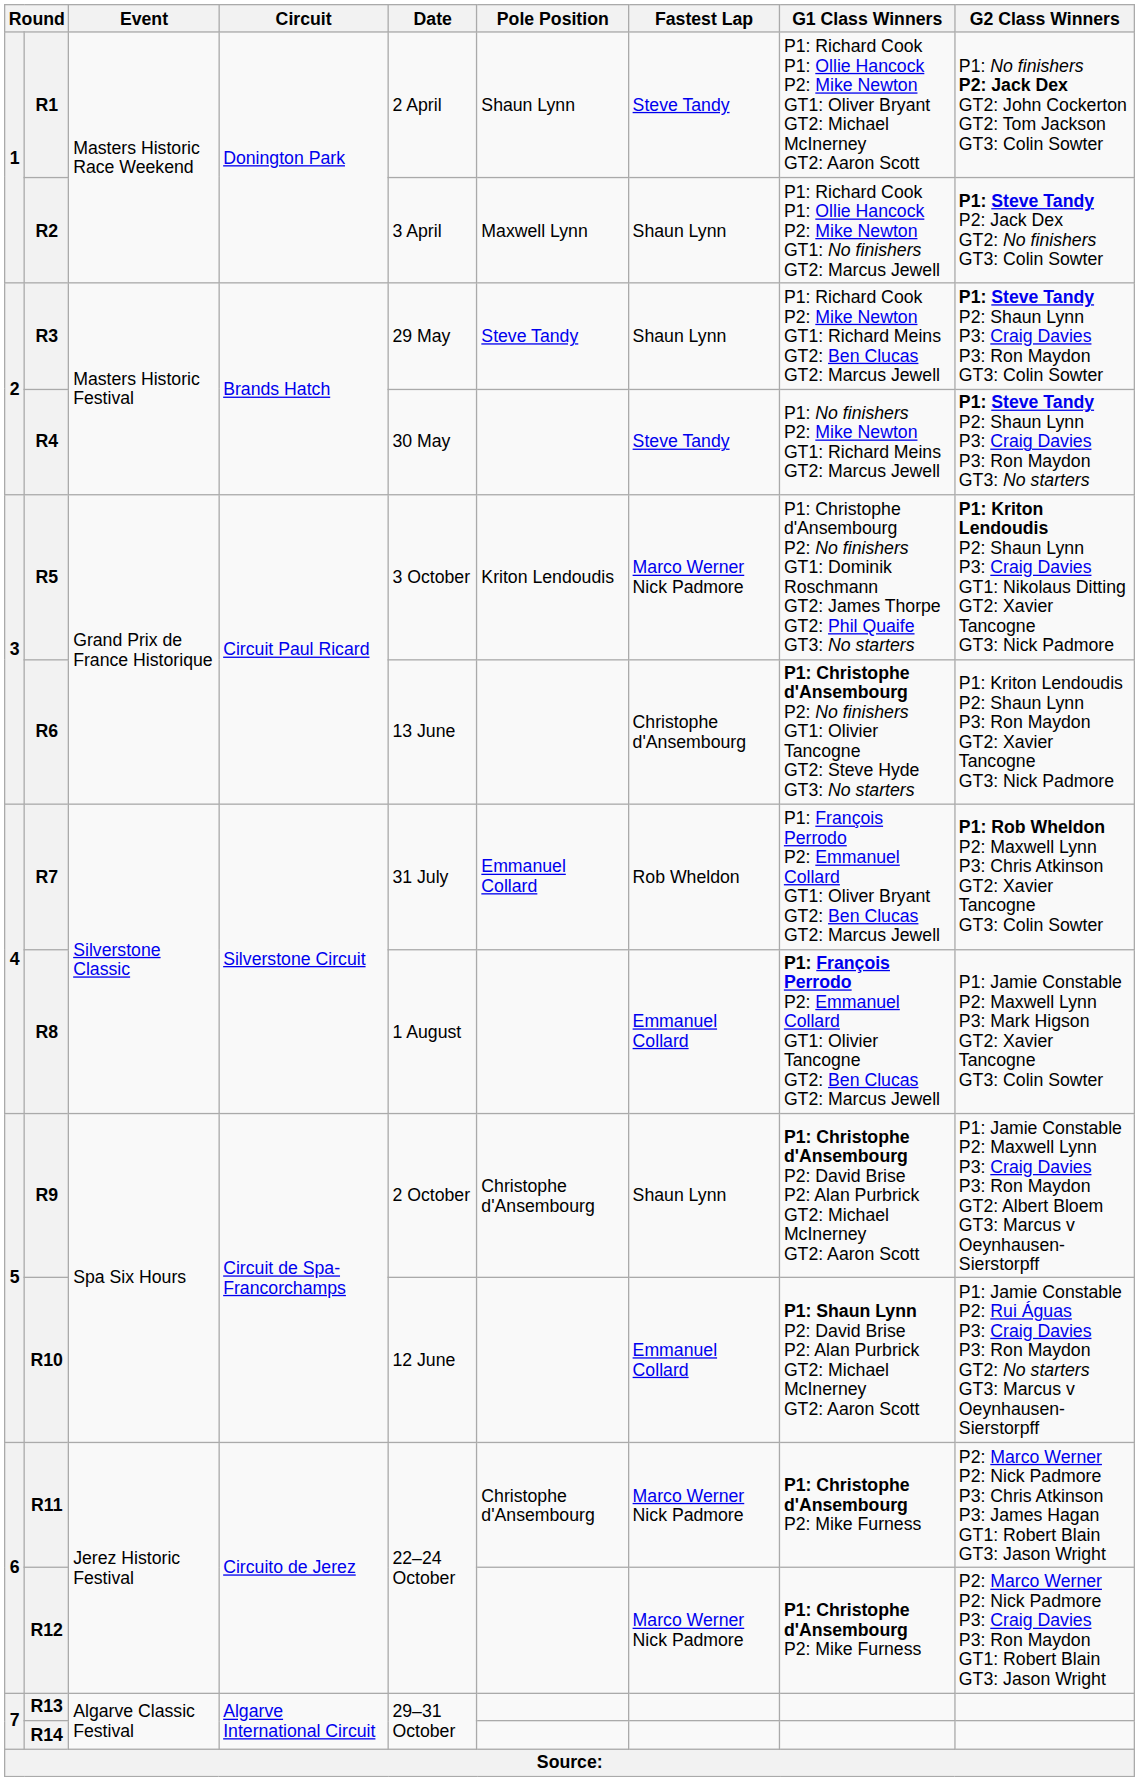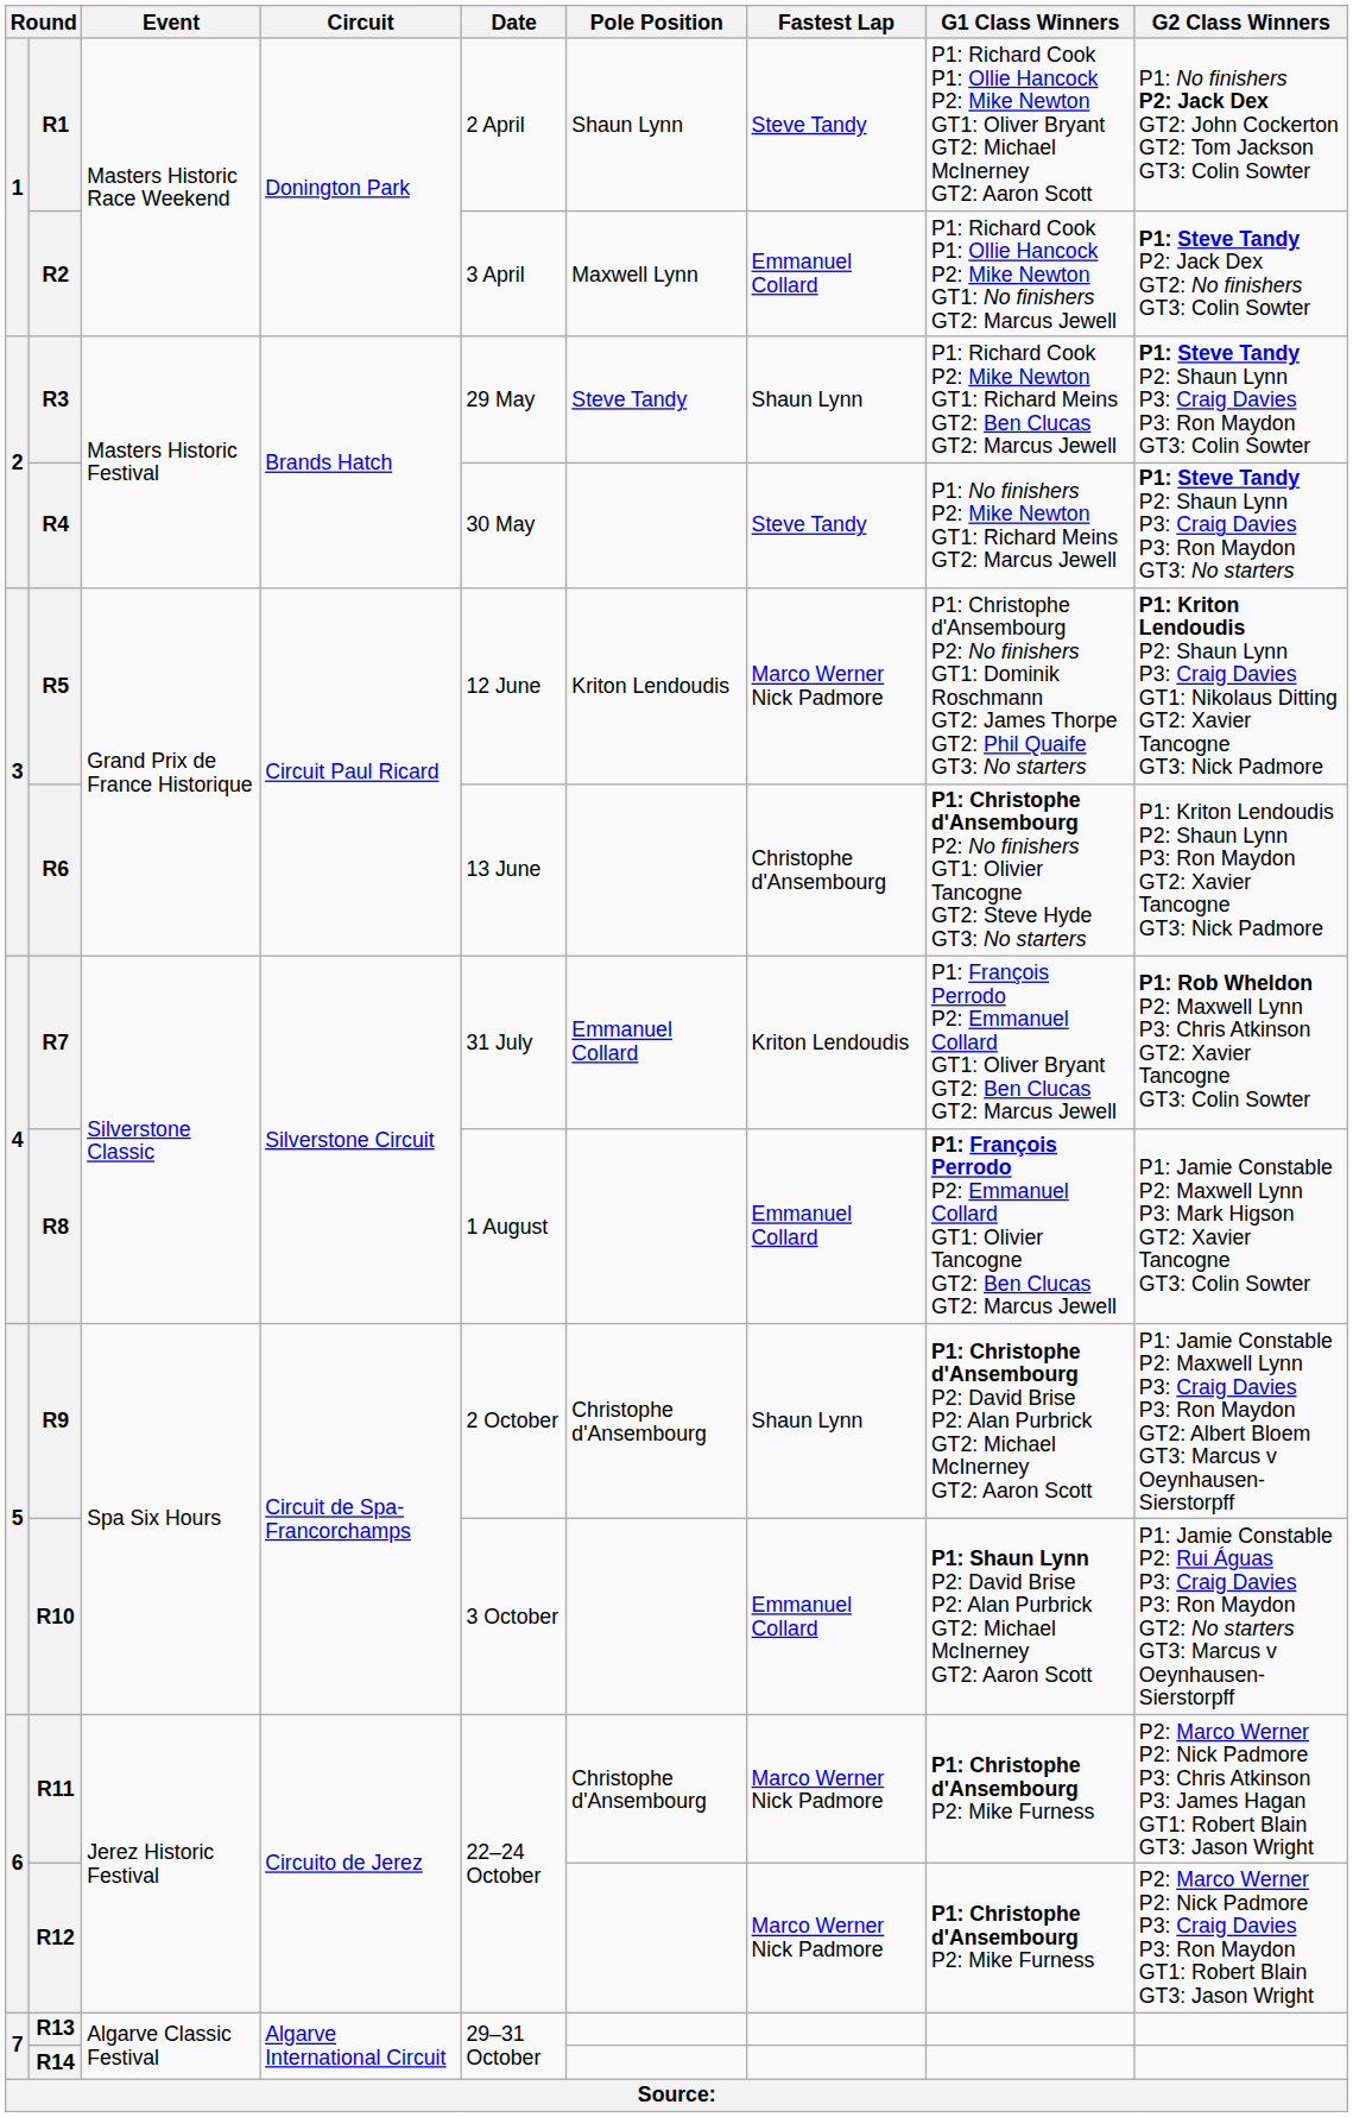R2 | Fastest Lap: Shaun Lynn -> Emmanuel Collard
R5 | Date: 3 October -> 12 June
R7 | Fastest Lap: Rob Wheldon -> Kriton Lendoudis
R10 | Date: 12 June -> 3 October
